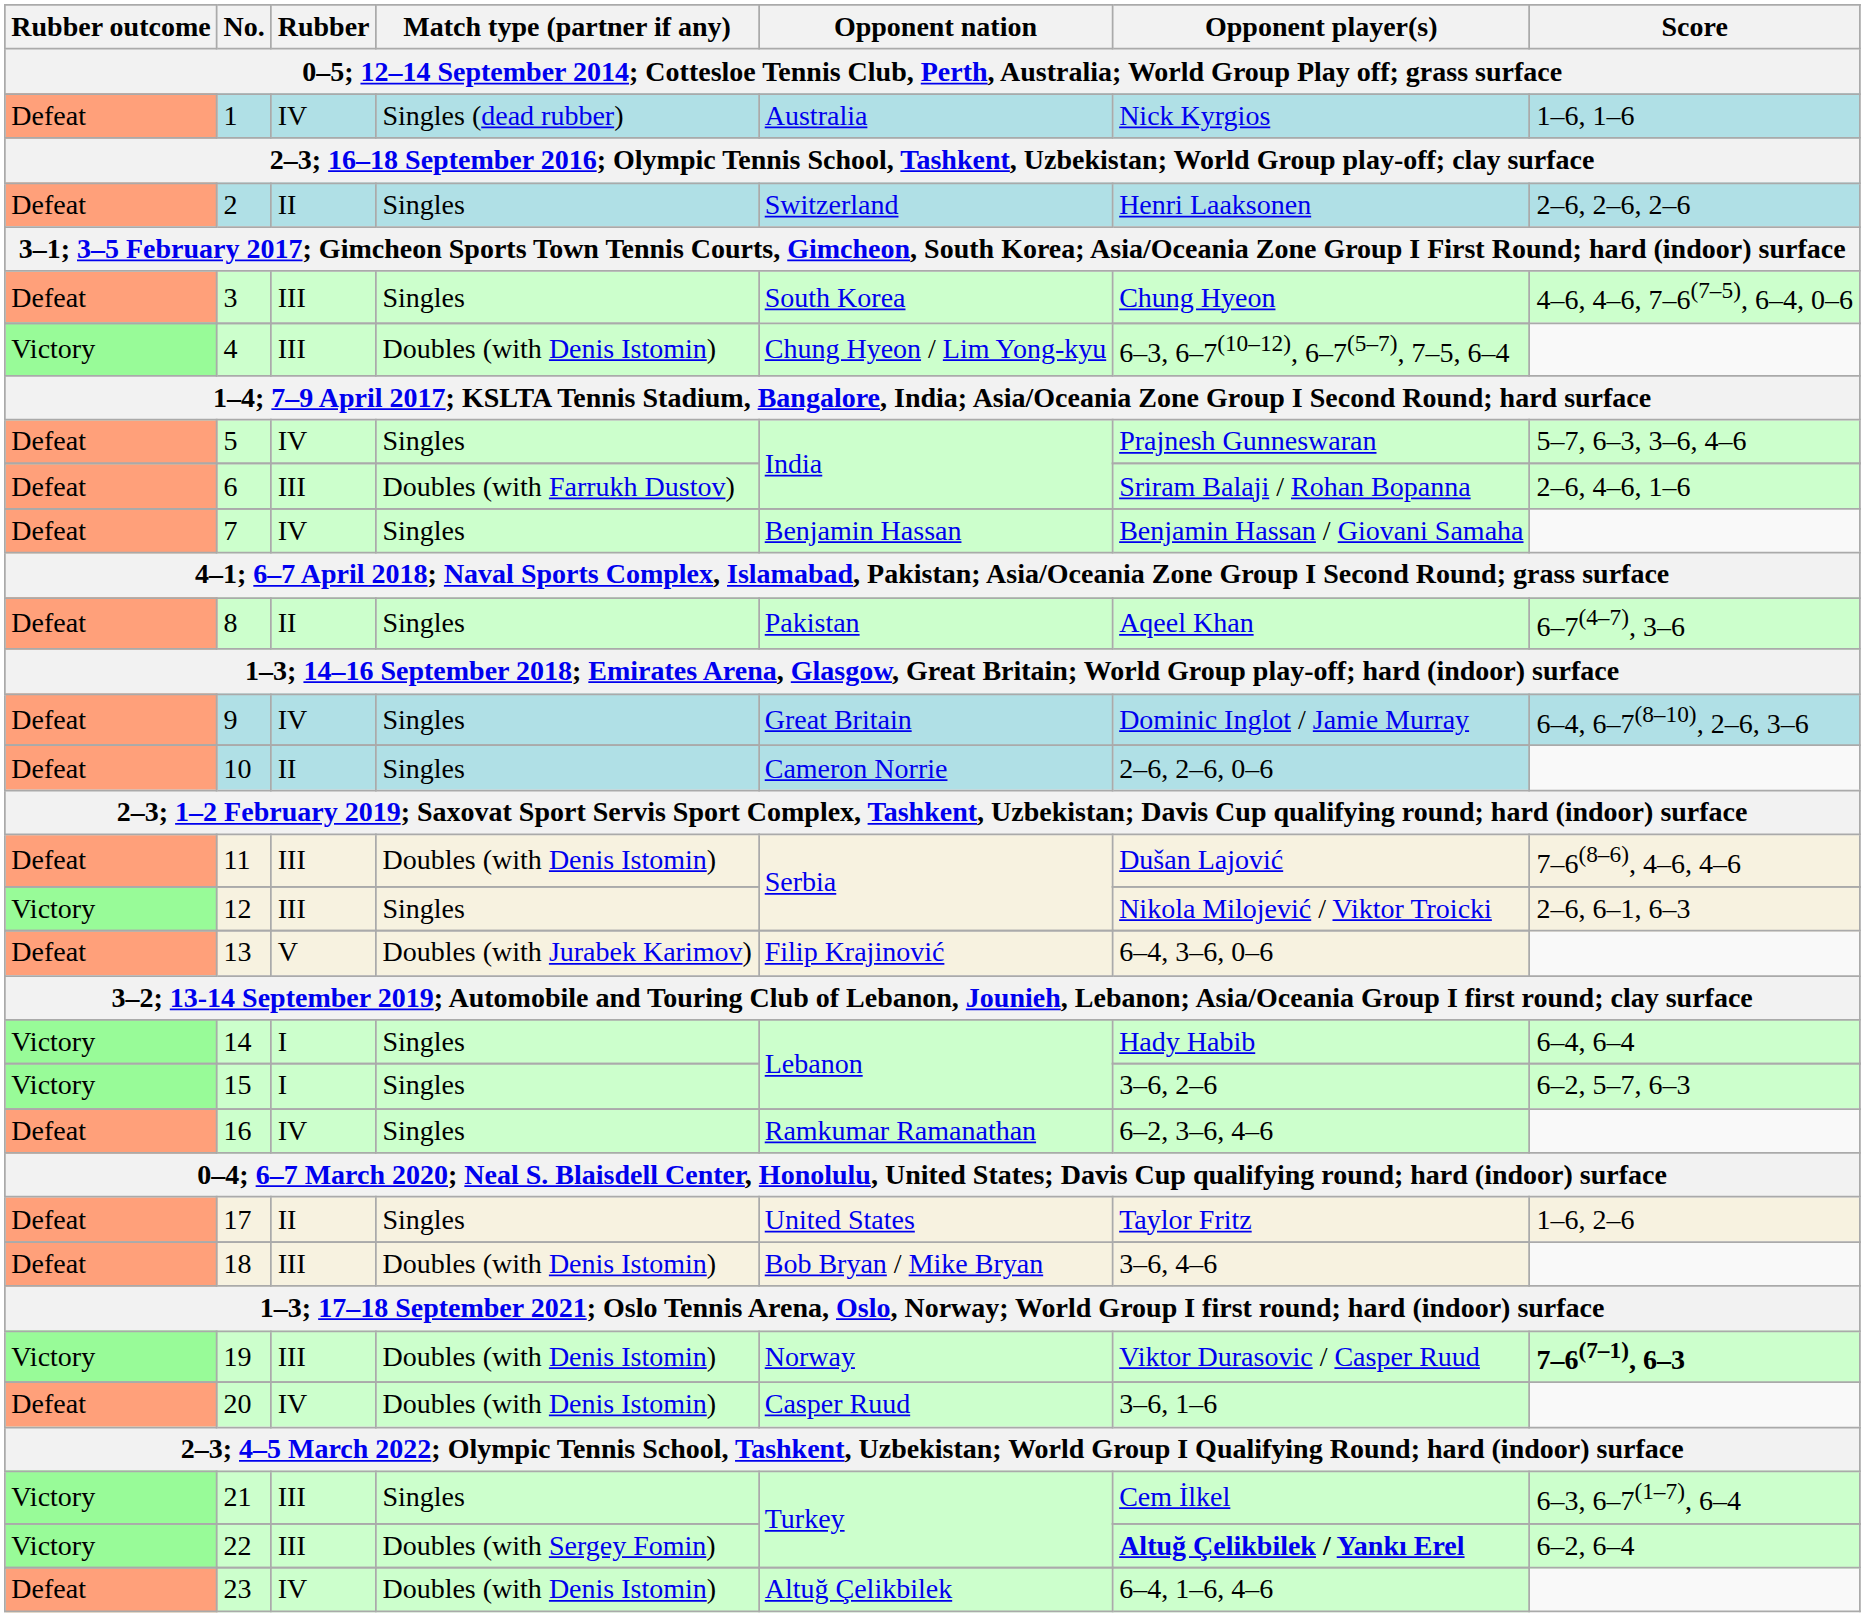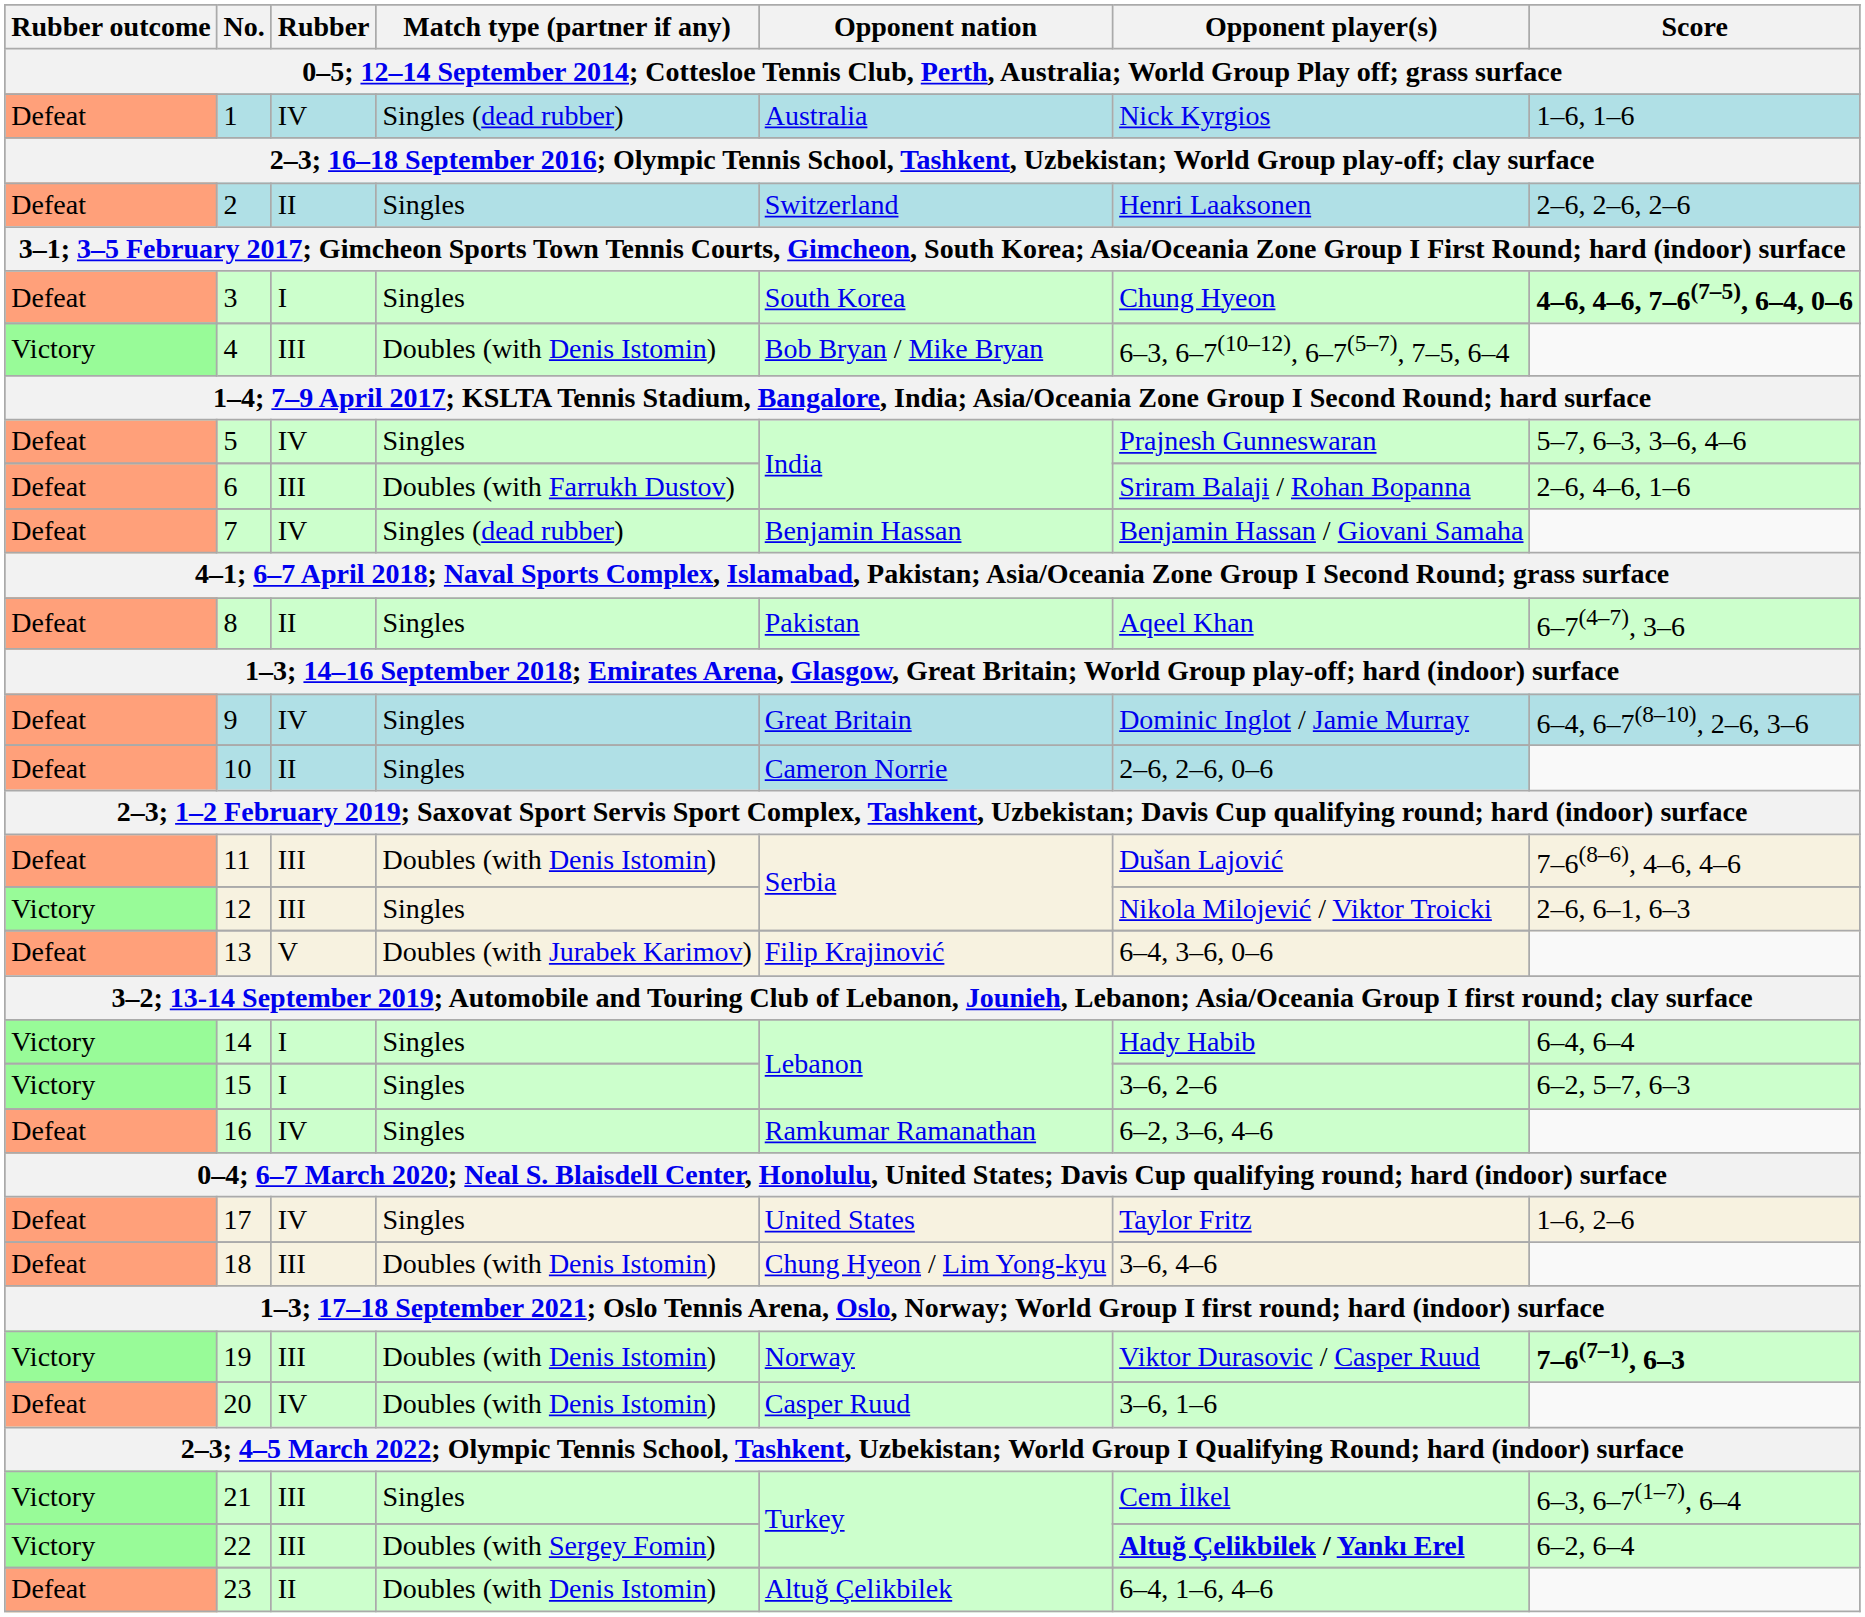3 | Rubber: III -> I
3 | Score: normal -> bold
4 | Opponent nation: Chung Hyeon / Lim Yong-kyu -> Bob Bryan / Mike Bryan
7 | Match type (partner if any): Singles -> Singles (dead rubber)
17 | Rubber: II -> IV
18 | Opponent nation: Bob Bryan / Mike Bryan -> Chung Hyeon / Lim Yong-kyu
23 | Rubber: IV -> II
